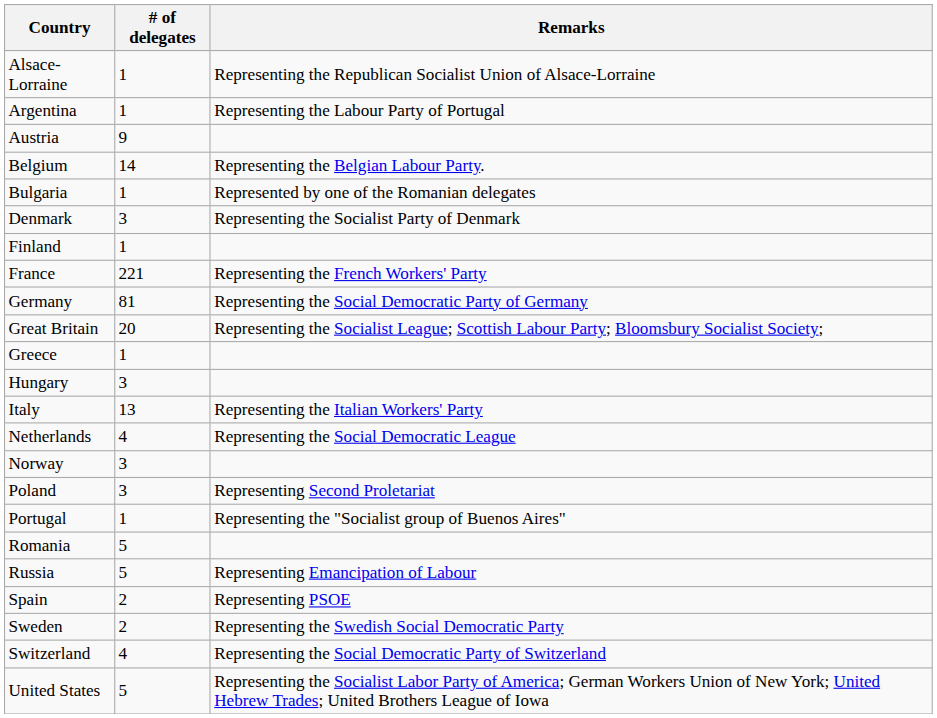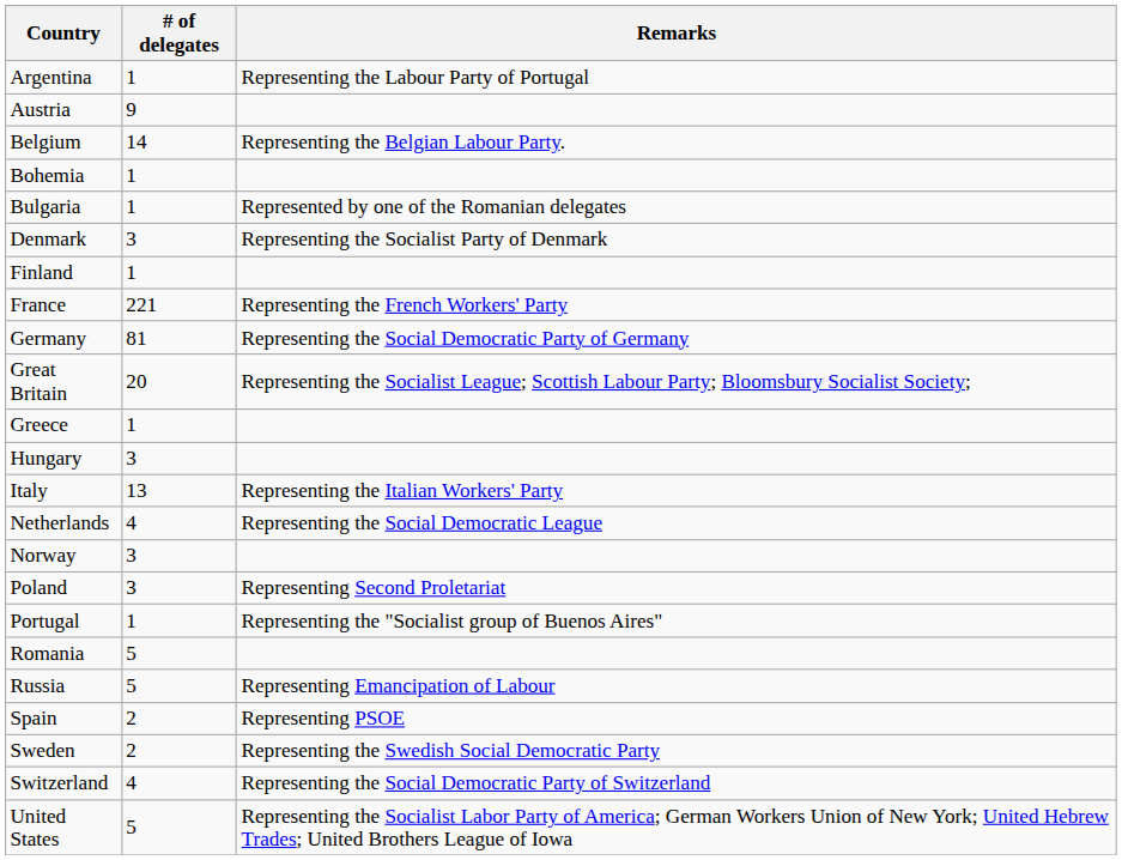- row: Alsace-Lorraine | 1 | Representing the Republican Socialist Union of Alsace-Lorraine
+ row: Bohemia | 1
